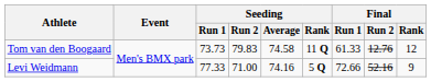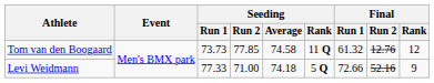Tom van den Boogaard | Seeding / Run 2: 79.83 -> 77.85
Tom van den Boogaard | Final / Run 1: 61.33 -> 61.32
Levi Weidmann | Seeding / Average: 74.16 -> 74.18
